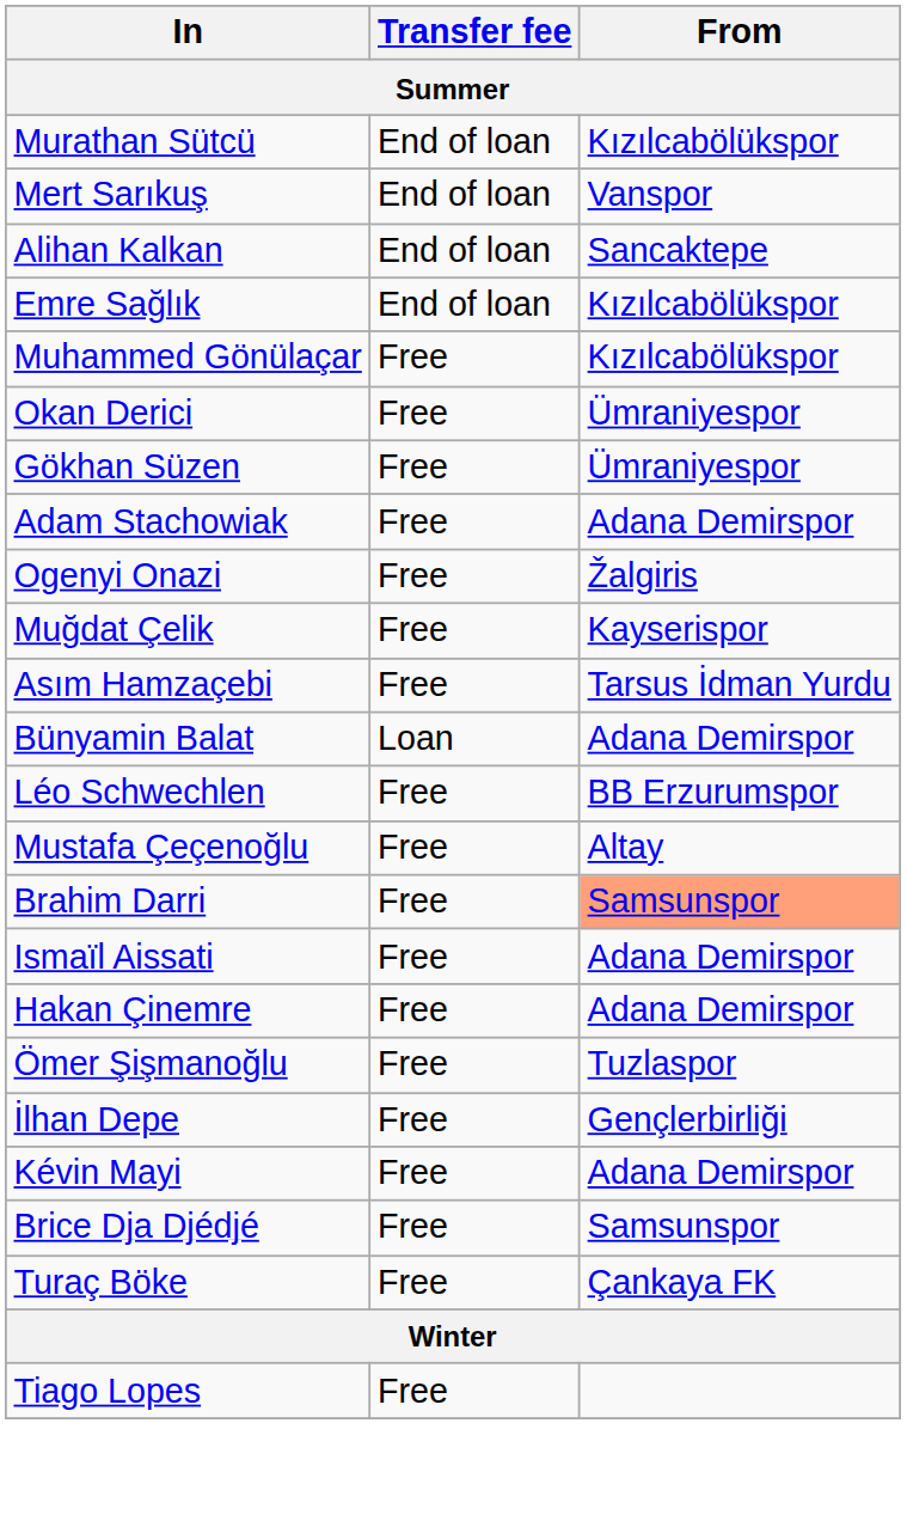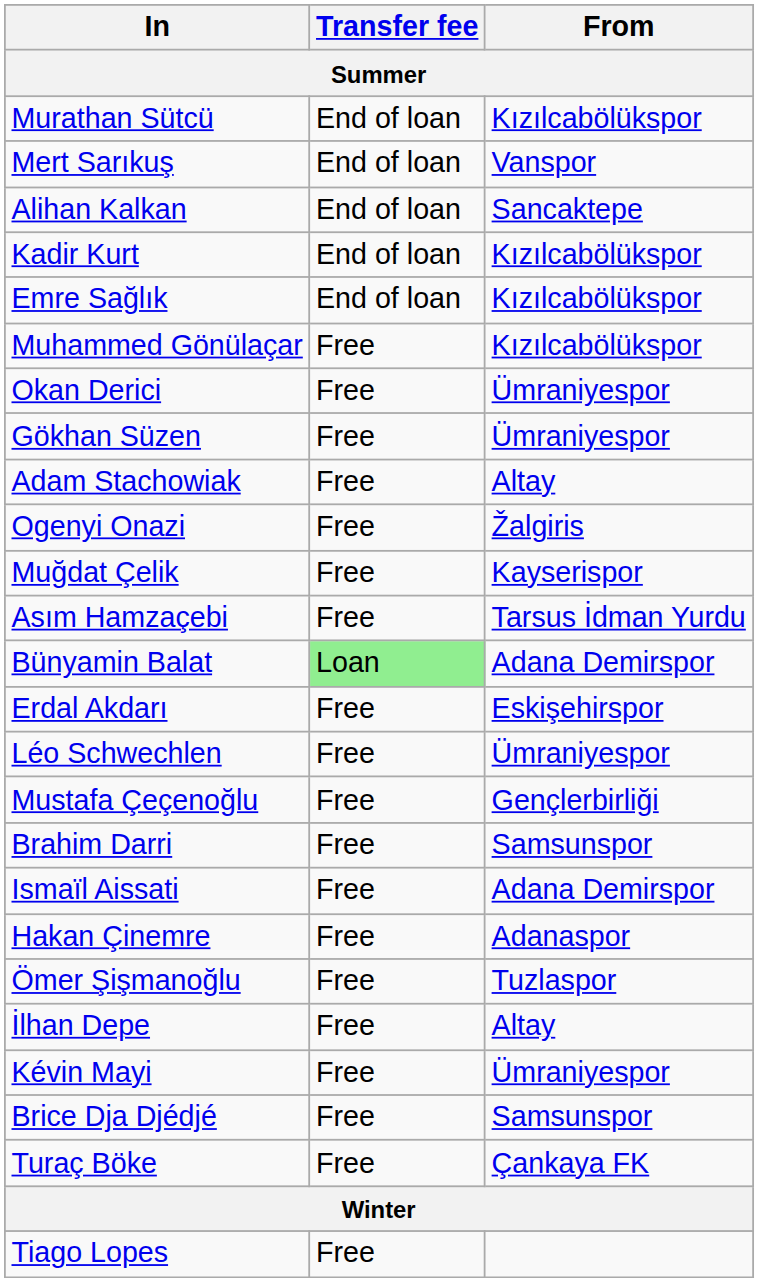+ row: Kadir Kurt | End of loan | Kızılcabölükspor
Adam Stachowiak | From: Adana Demirspor -> Altay
Bünyamin Balat | Transfer fee: no background -> lightgreen background
+ row: Erdal Akdarı | Free | Eskişehirspor
Léo Schwechlen | From: BB Erzurumspor -> Ümraniyespor
Mustafa Çeçenoğlu | From: Altay -> Gençlerbirliği
Brahim Darri | From: lightsalmon background -> no background
Hakan Çinemre | From: Adana Demirspor -> Adanaspor
İlhan Depe | From: Gençlerbirliği -> Altay
Kévin Mayi | From: Adana Demirspor -> Ümraniyespor
